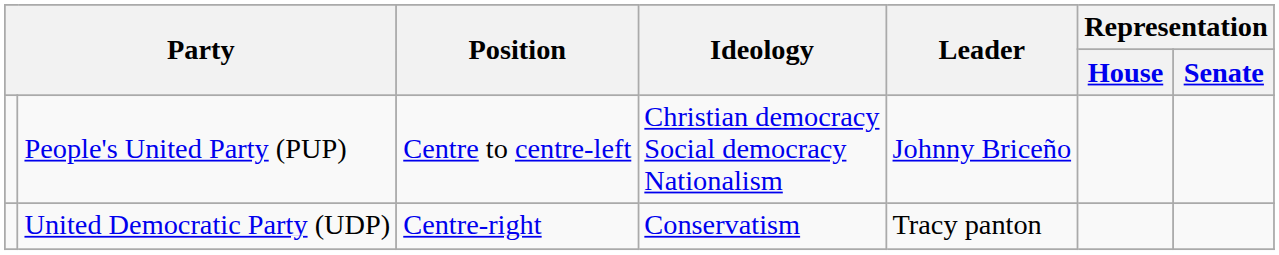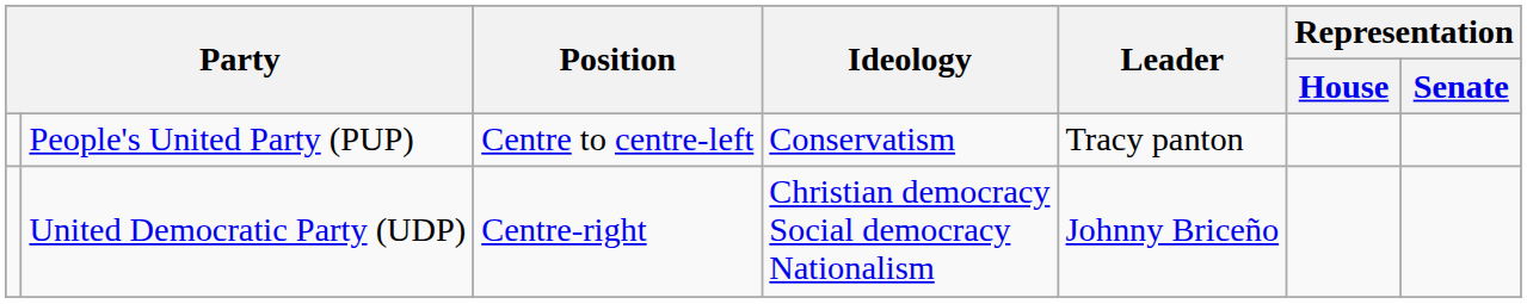People's United Party (PUP) | Ideology: Christian democracy Social democracy Nationalism -> Conservatism
People's United Party (PUP) | Leader: Johnny Briceño -> Tracy panton
United Democratic Party (UDP) | Ideology: Conservatism -> Christian democracy Social democracy Nationalism
United Democratic Party (UDP) | Leader: Tracy panton -> Johnny Briceño
